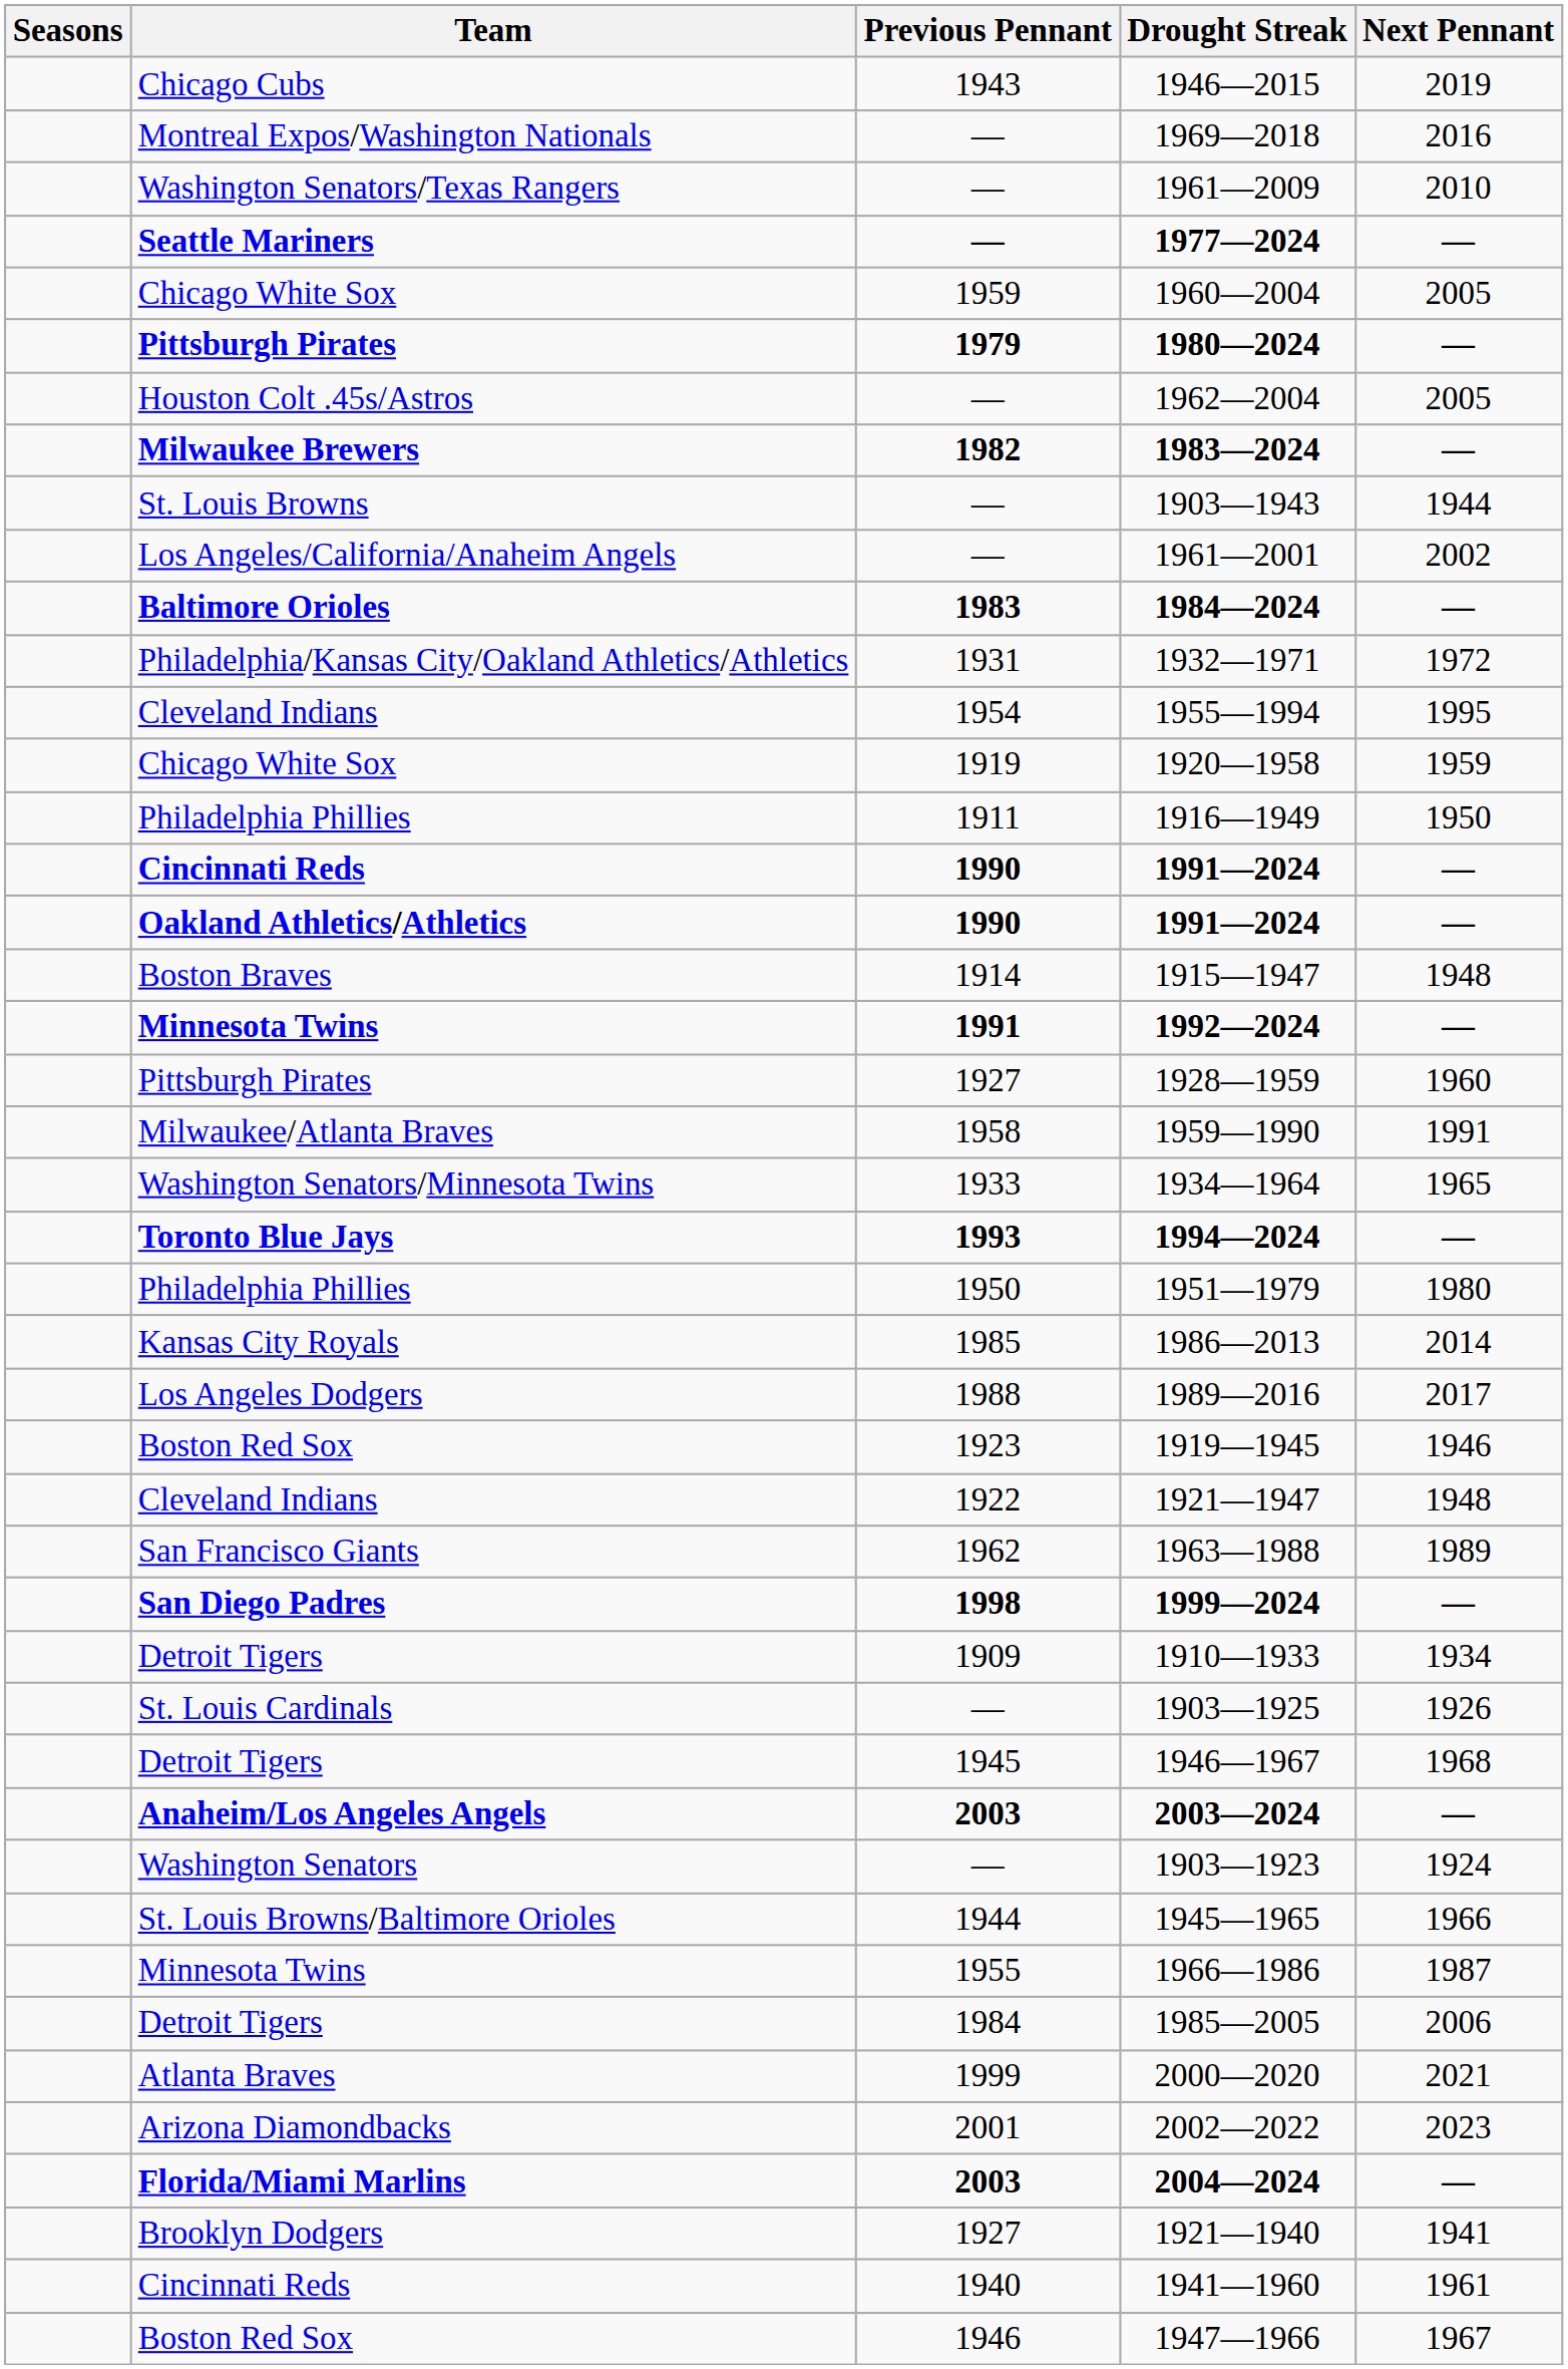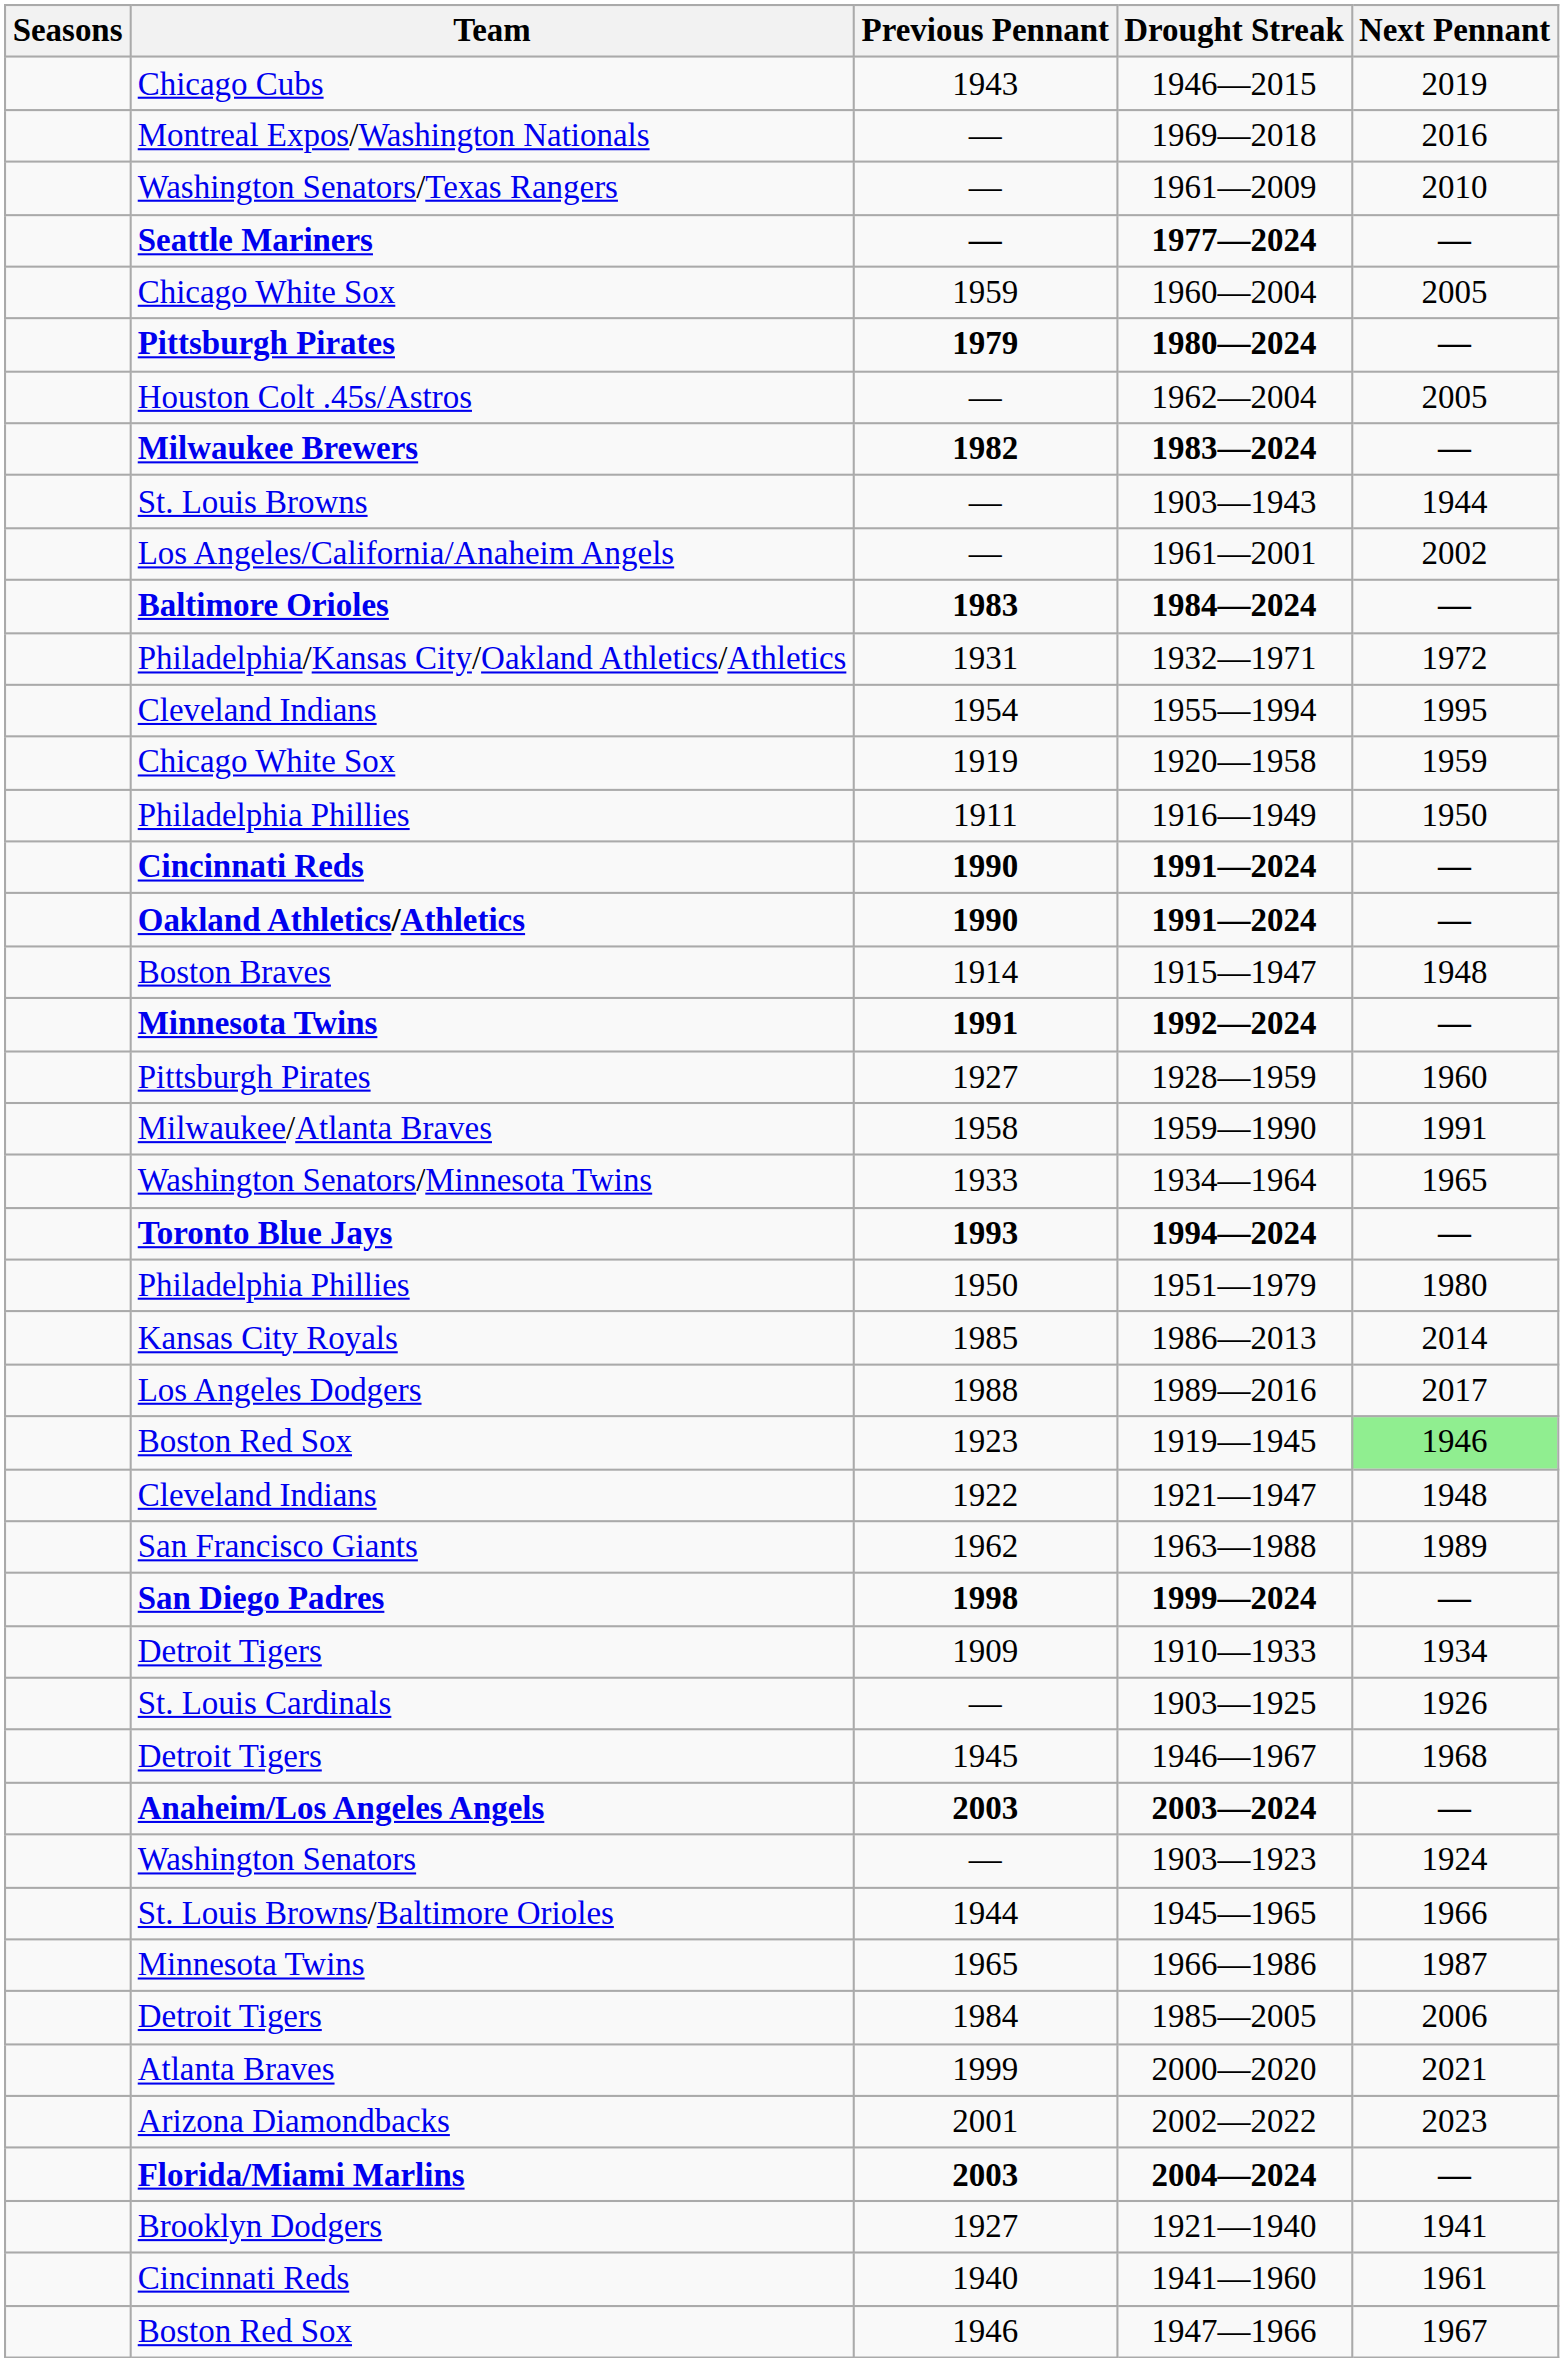1919—1945 | Next Pennant: no background -> lightgreen background
1966—1986 | Previous Pennant: 1955 -> 1965
